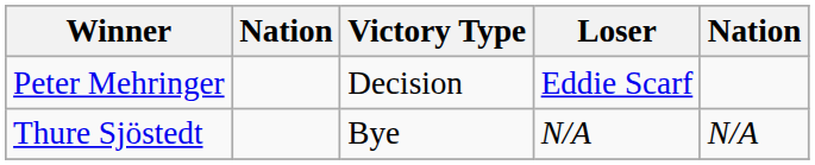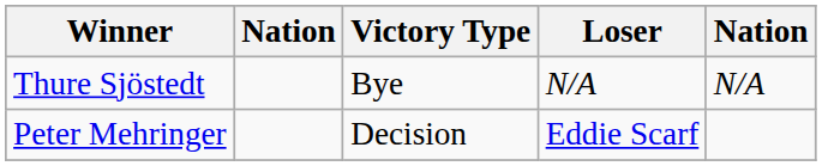rows swapped: Peter Mehringer <-> Thure Sjöstedt
